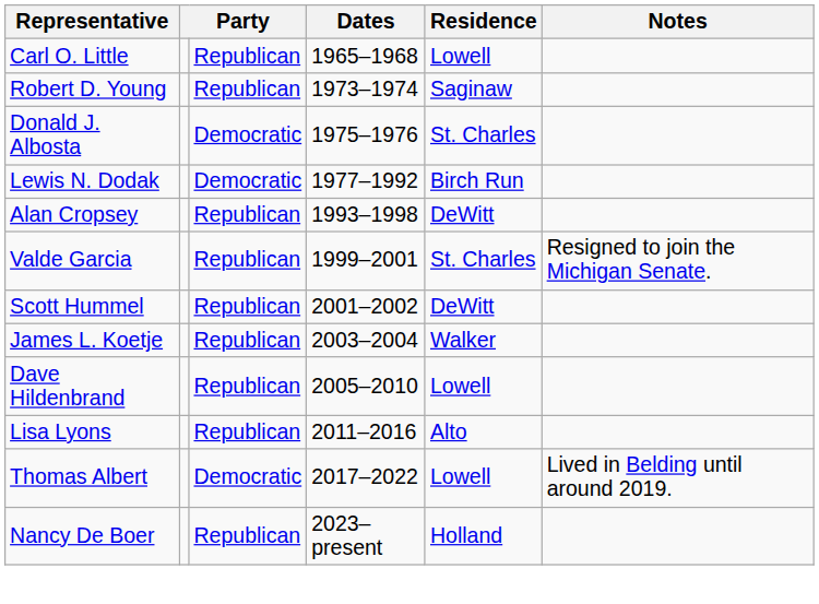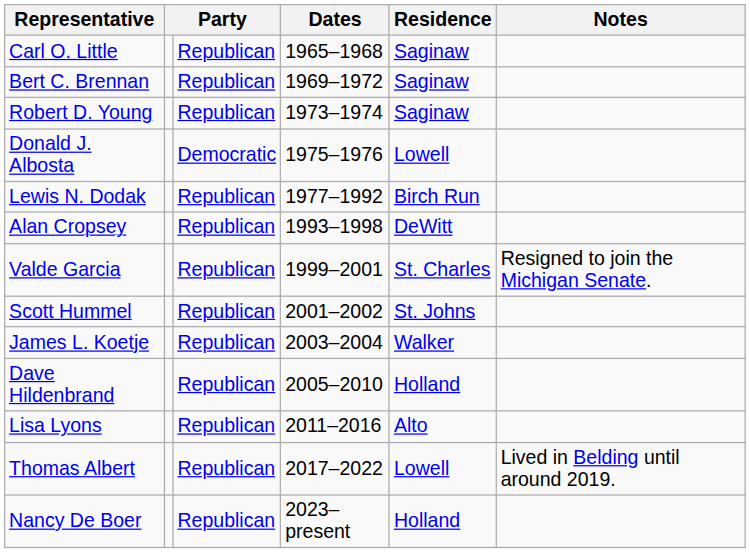Carl O. Little | Residence: Lowell -> Saginaw
+ row: Bert C. Brennan | Republican | 1969–1972 | Saginaw
Donald J. Albosta | Residence: St. Charles -> Lowell
Lewis N. Dodak | column 3: Democratic -> Republican
Scott Hummel | Residence: DeWitt -> St. Johns
Dave Hildenbrand | Residence: Lowell -> Holland
Thomas Albert | column 3: Democratic -> Republican
